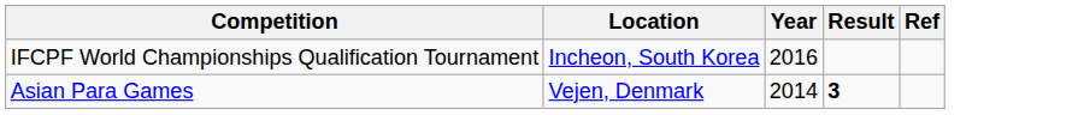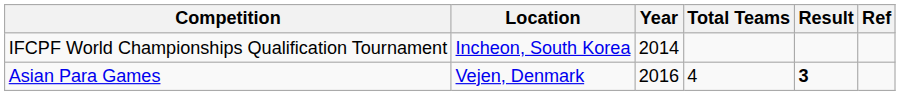+ column: Total Teams | 4
IFCPF World Championships Qualification Tournament | Year: 2016 -> 2014
Asian Para Games | Year: 2014 -> 2016
